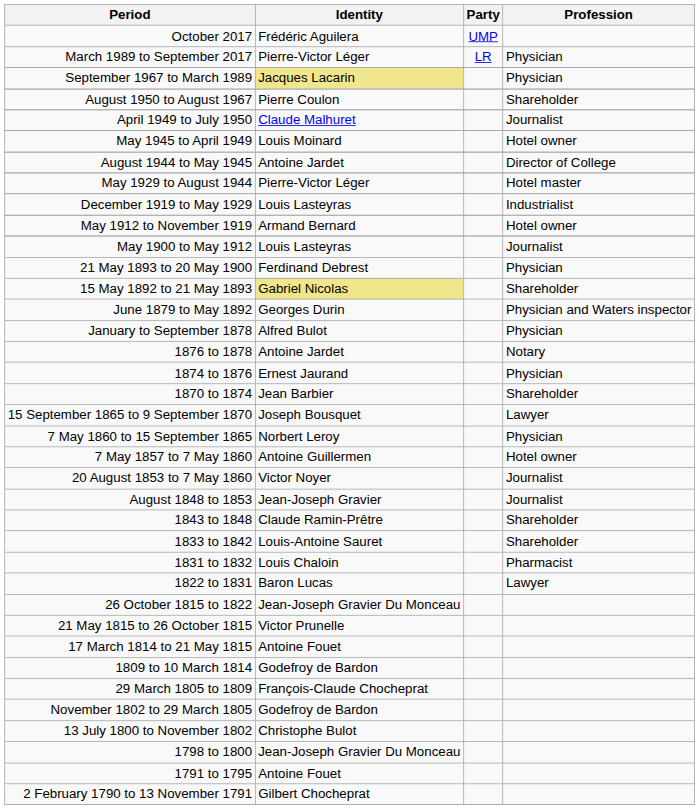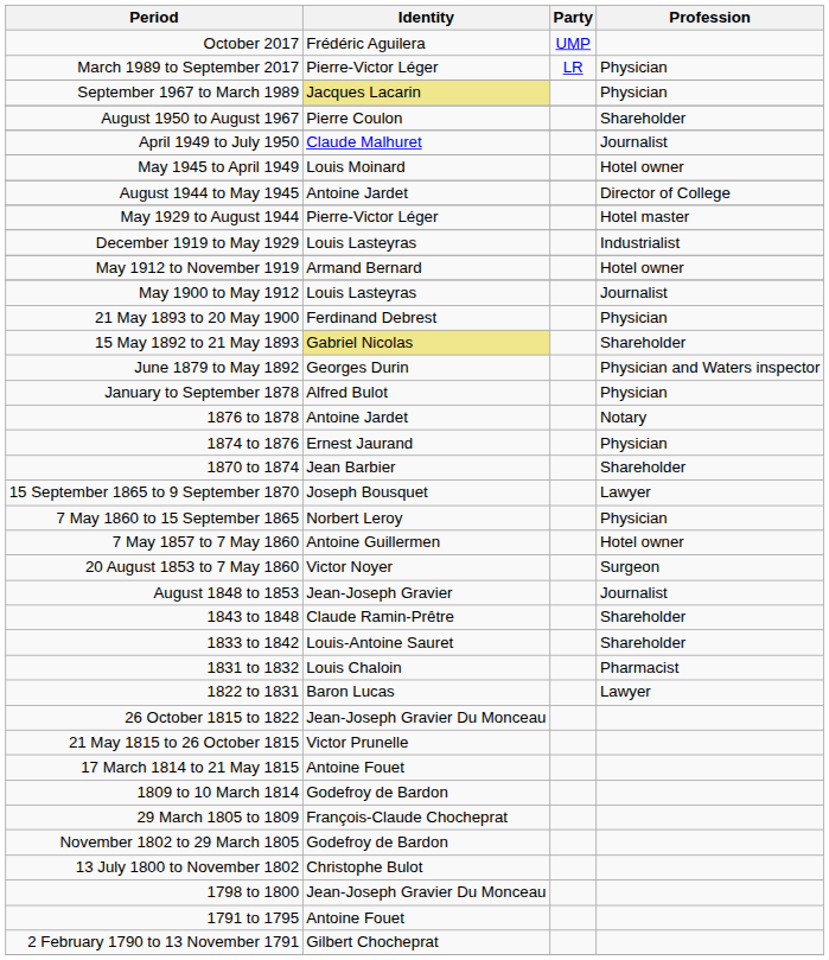20 August 1853 to 7 May 1860 | Profession: Journalist -> Surgeon
